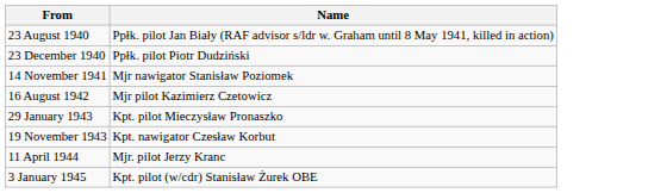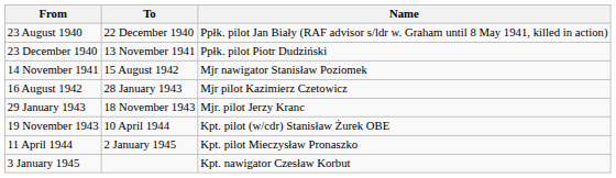+ column: To | 22 December 1940 | 13 November 1941 | 15 August 1942 | 28 January 1943 | 18 November 1943 | 10 April 1944 | 2 January 1945
29 January 1943 | Name: Kpt. pilot Mieczysław Pronaszko -> Mjr. pilot Jerzy Kranc
19 November 1943 | Name: Kpt. nawigator Czesław Korbut -> Kpt. pilot (w/cdr) Stanisław Żurek OBE
11 April 1944 | Name: Mjr. pilot Jerzy Kranc -> Kpt. pilot Mieczysław Pronaszko
3 January 1945 | Name: Kpt. pilot (w/cdr) Stanisław Żurek OBE -> Kpt. nawigator Czesław Korbut
